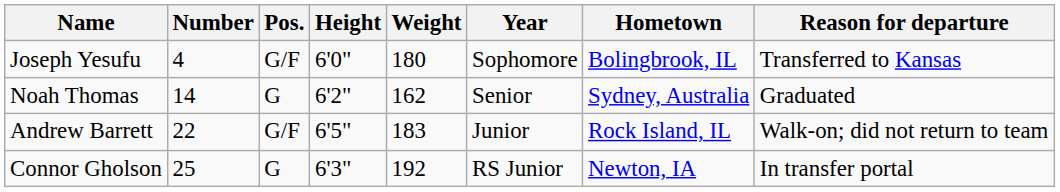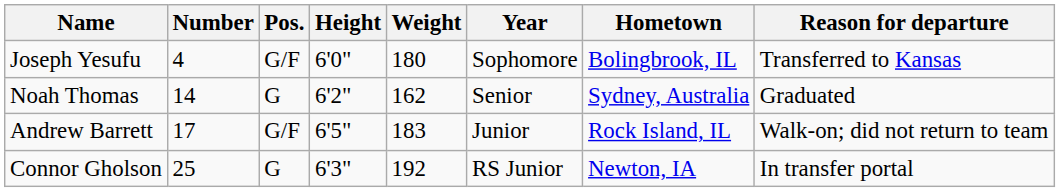Andrew Barrett | Number: 22 -> 17
